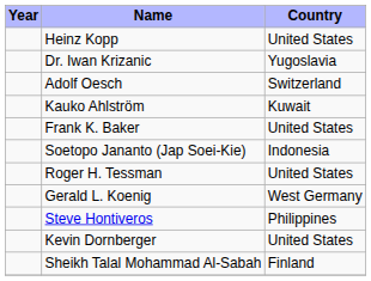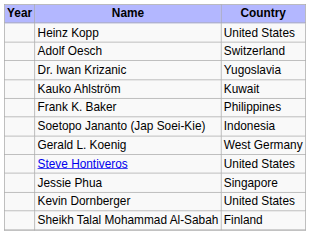rows swapped: Dr. Iwan Krizanic <-> Adolf Oesch
Frank K. Baker | Country: United States -> Philippines
- row: Roger H. Tessman | United States
Steve Hontiveros | Country: Philippines -> United States
+ row: Jessie Phua | Singapore
